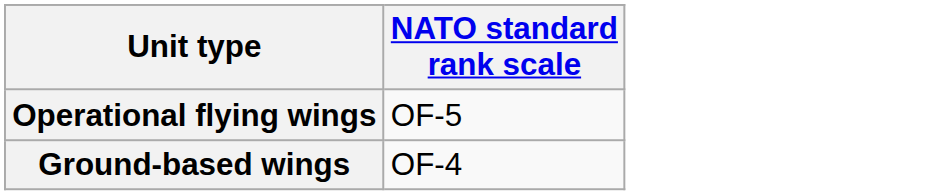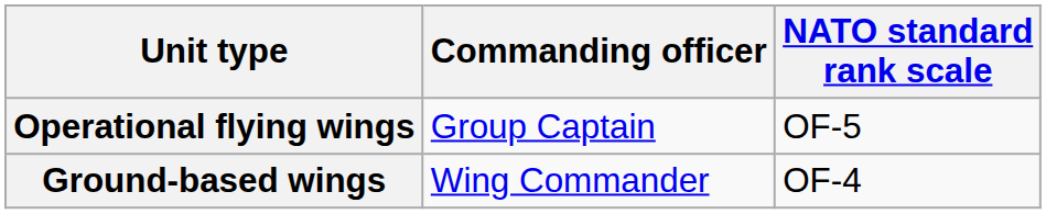+ column: Commanding officer | Group Captain | Wing Commander
